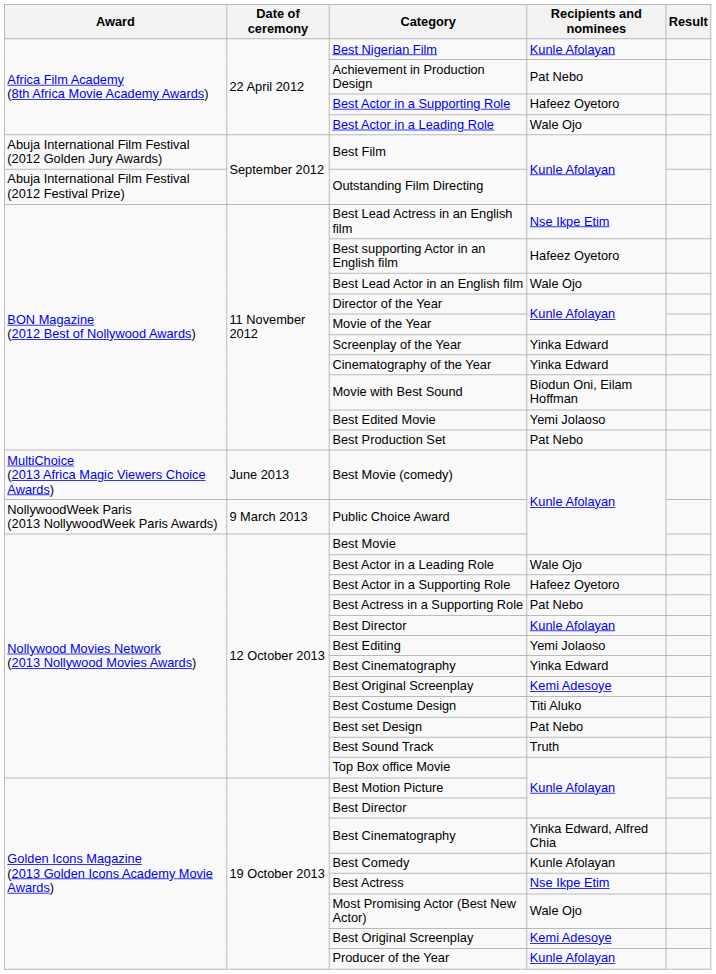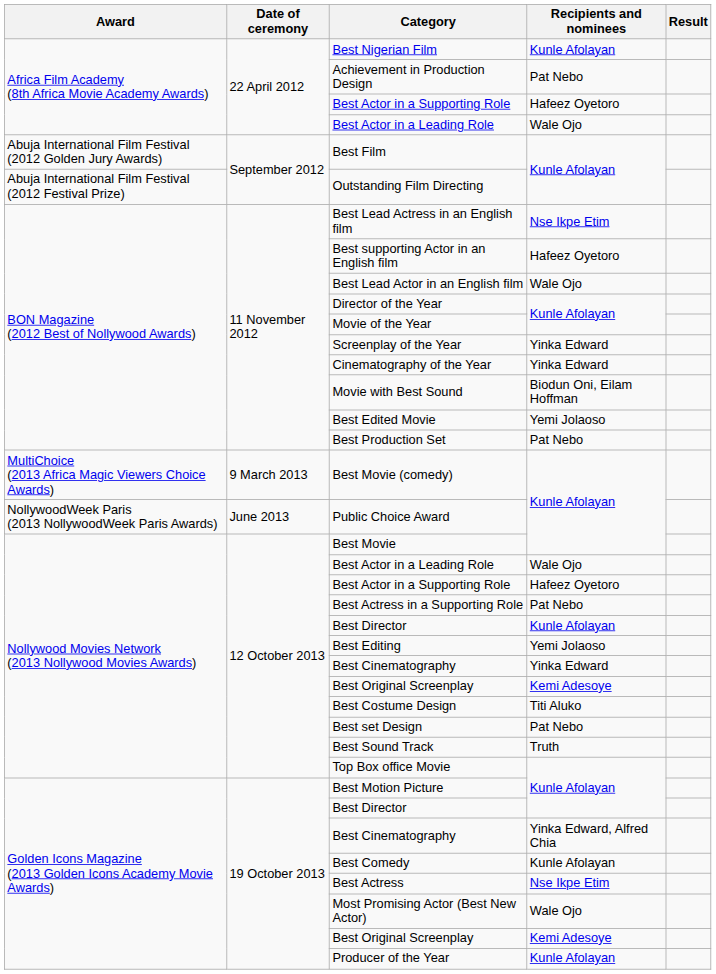Best Movie (comedy) | Date of ceremony: June 2013 -> 9 March 2013
Public Choice Award | Date of ceremony: 9 March 2013 -> June 2013
